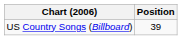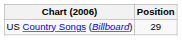US Country Songs (Billboard) | Position: 39 -> 29
